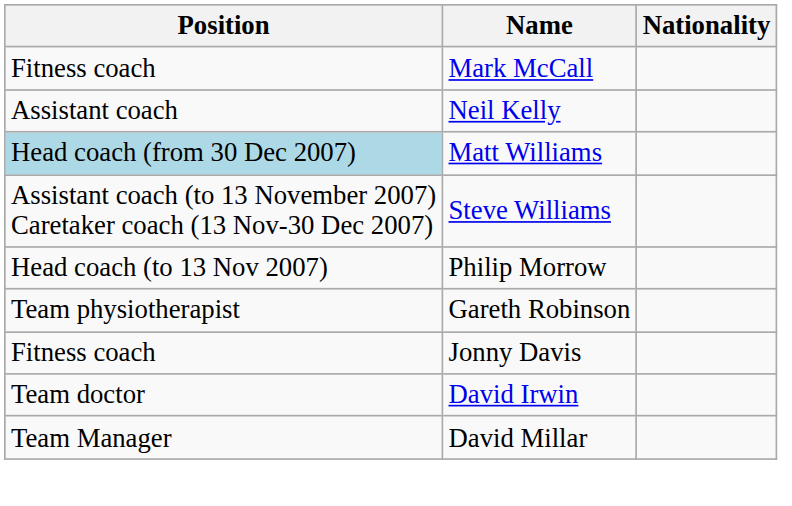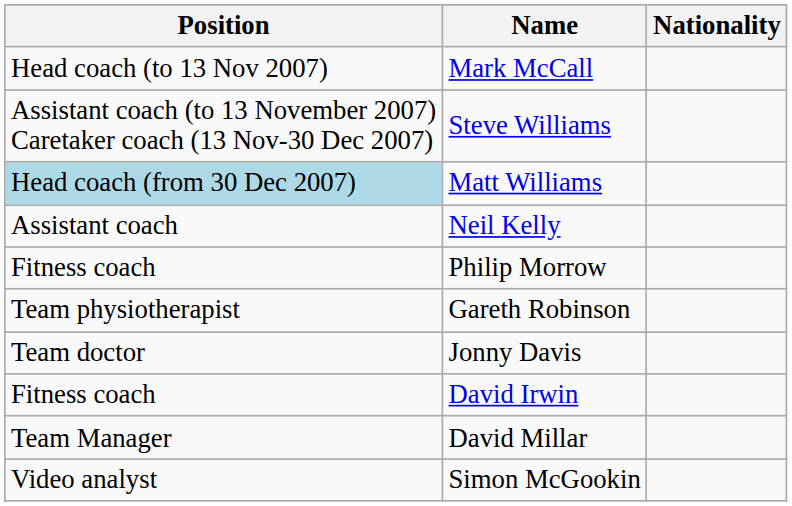Mark McCall | Position: Fitness coach -> Head coach (to 13 Nov 2007)
rows swapped: Steve Williams <-> Neil Kelly
Philip Morrow | Position: Head coach (to 13 Nov 2007) -> Fitness coach
Jonny Davis | Position: Fitness coach -> Team doctor
David Irwin | Position: Team doctor -> Fitness coach
+ row: Video analyst | Simon McGookin
